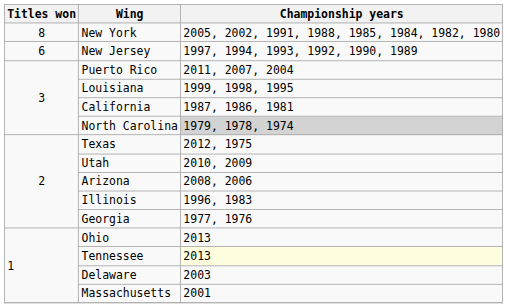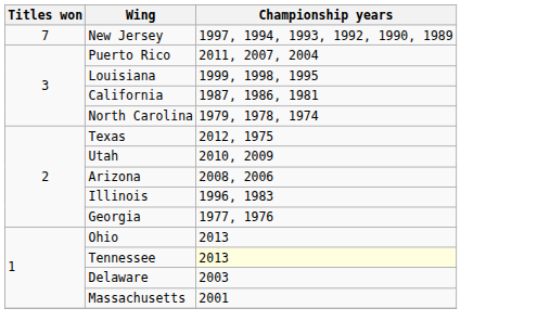- row: 8 | New York | 2005, 2002, 1991, 1988, 1985, 1984, 1982, 1980
New Jersey | Titles won: 6 -> 7
North Carolina | Championship years: lightgrey background -> no background
